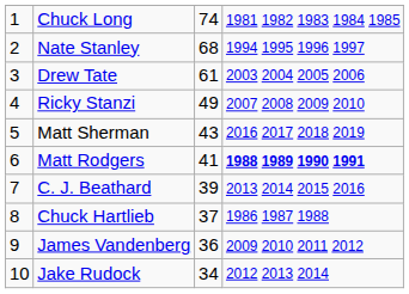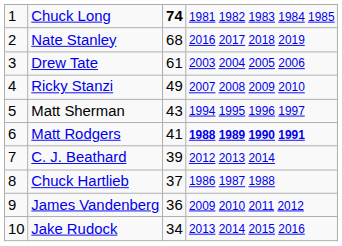Chuck Long | column 3: normal -> bold
Nate Stanley | column 4: 1994 1995 1996 1997 -> 2016 2017 2018 2019
Matt Sherman | column 4: 2016 2017 2018 2019 -> 1994 1995 1996 1997
C. J. Beathard | column 4: 2013 2014 2015 2016 -> 2012 2013 2014
Jake Rudock | column 4: 2012 2013 2014 -> 2013 2014 2015 2016
